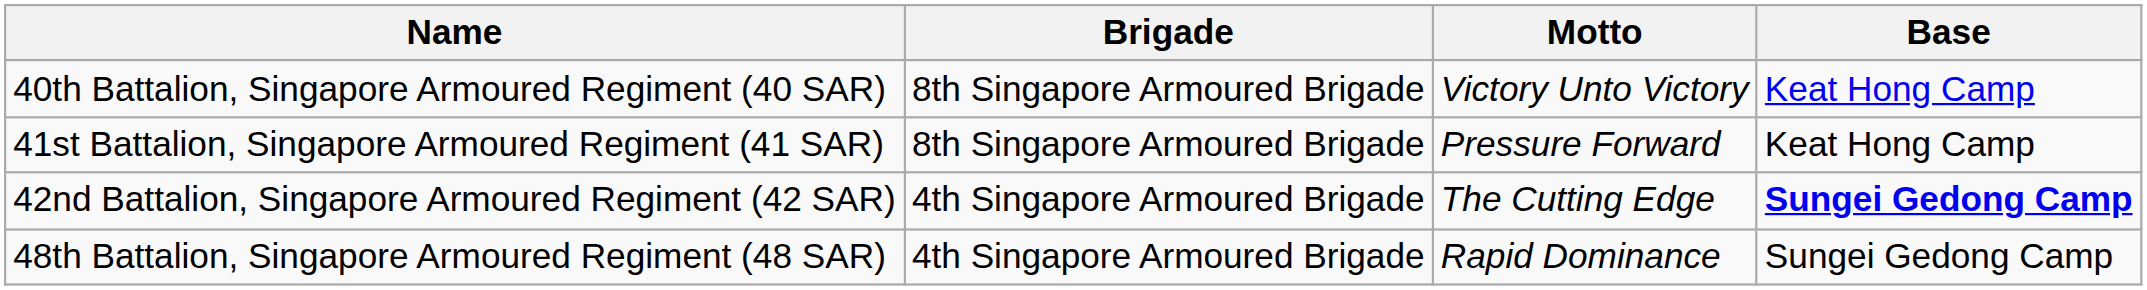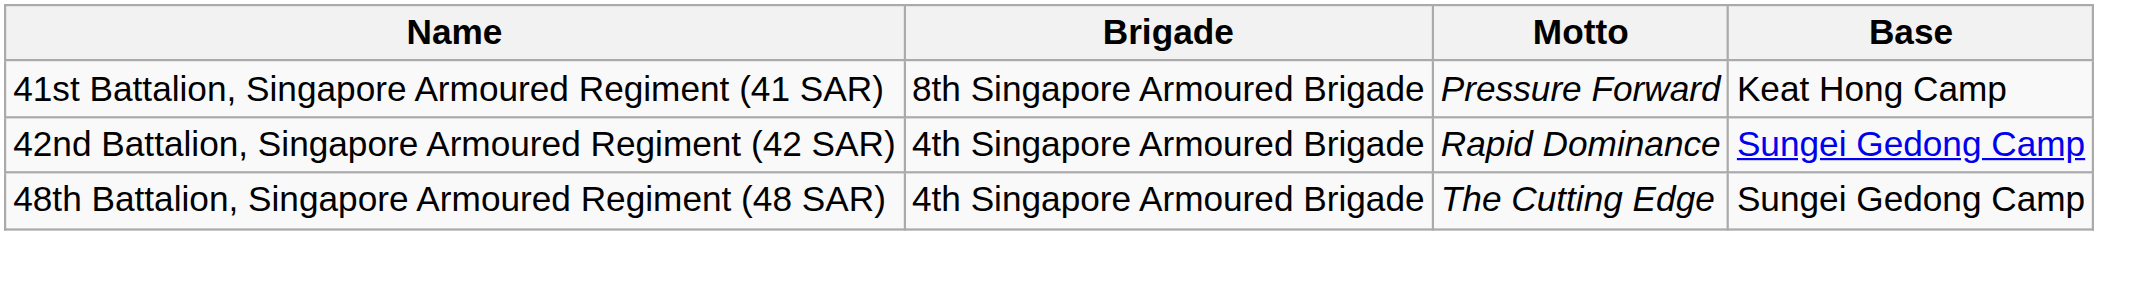- row: 40th Battalion, Singapore Armoured Regiment (40 SAR) | 8th Singapore Armoured Brigade | Victory Unto Victory | Keat Hong Camp
42nd Battalion, Singapore Armoured Regiment (42 SAR) | Motto: The Cutting Edge -> Rapid Dominance
42nd Battalion, Singapore Armoured Regiment (42 SAR) | Base: bold -> normal
48th Battalion, Singapore Armoured Regiment (48 SAR) | Motto: Rapid Dominance -> The Cutting Edge
